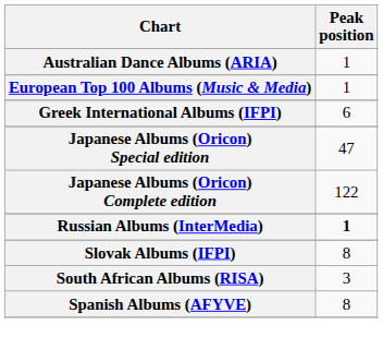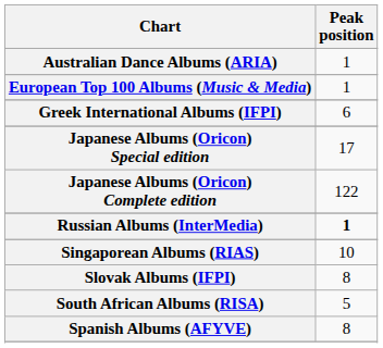Japanese Albums (Oricon) Special edition | Peak position: 47 -> 17
+ row: Singaporean Albums (RIAS) | 10
South African Albums (RISA) | Peak position: 3 -> 5
